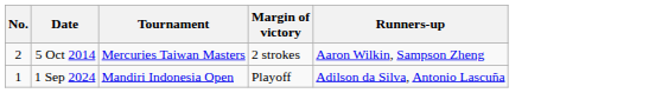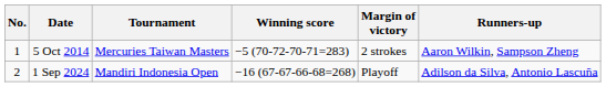+ column: Winning score | −5 (70-72-70-71=283) | −16 (67-67-66-68=268)
5 Oct 2014 | No.: 2 -> 1
1 Sep 2024 | No.: 1 -> 2
